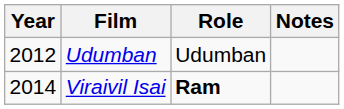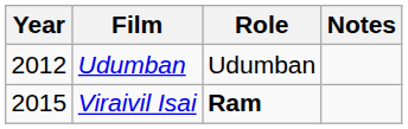Viraivil Isai | Year: 2014 -> 2015
